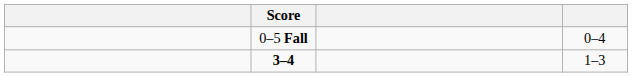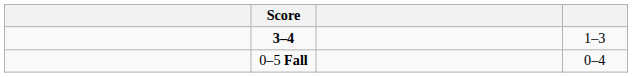rows swapped: 3–4 <-> 0–5 Fall
